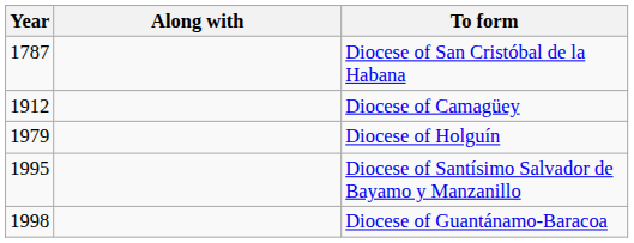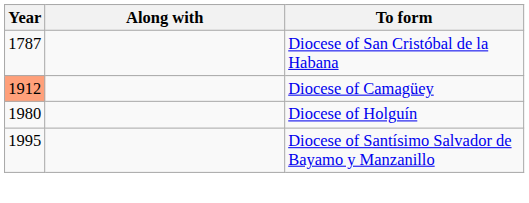Diocese of Camagüey | Year: no background -> lightsalmon background
Diocese of Holguín | Year: 1979 -> 1980
- row: 1998 | Diocese of Guantánamo-Baracoa
